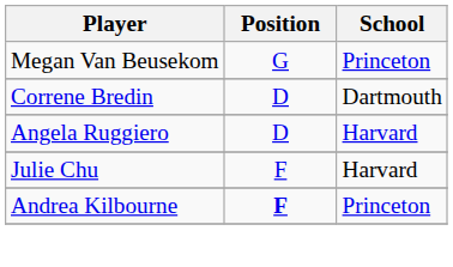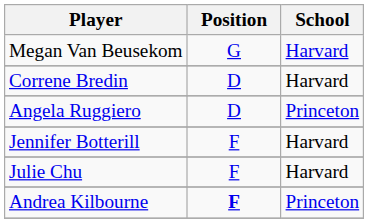Megan Van Beusekom | School: Princeton -> Harvard
Correne Bredin | School: Dartmouth -> Harvard
Angela Ruggiero | School: Harvard -> Princeton
+ row: Jennifer Botterill | F | Harvard
